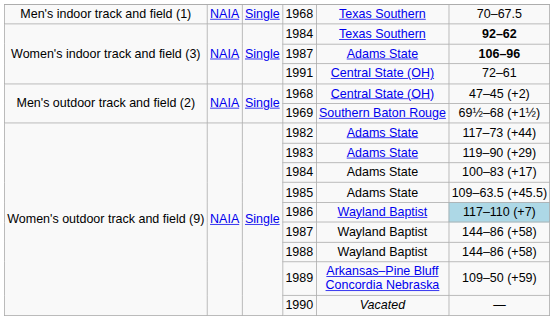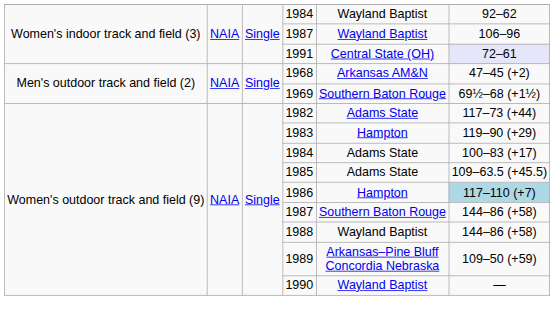- row: Men's indoor track and field (1) | NAIA | Single | 1968 | Texas Southern | 70–67.5
Women's indoor track and field (3) / 1984 | column 5: Texas Southern -> Wayland Baptist
Women's indoor track and field (3) / 1984 | column 6: bold -> normal
Women's indoor track and field (3) / 1987 | column 5: Adams State -> Wayland Baptist
Women's indoor track and field (3) / 1987 | column 6: bold -> normal
1991 | column 6: no background -> lavender background
Men's outdoor track and field (2) / 1968 | column 5: Central State (OH) -> Arkansas AM&N
1983 | column 5: Adams State -> Hampton
1986 | column 5: Wayland Baptist -> Hampton
Women's outdoor track and field (9) / 1987 | column 5: Wayland Baptist -> Southern Baton Rouge
1990 | column 5: Vacated -> Wayland Baptist
